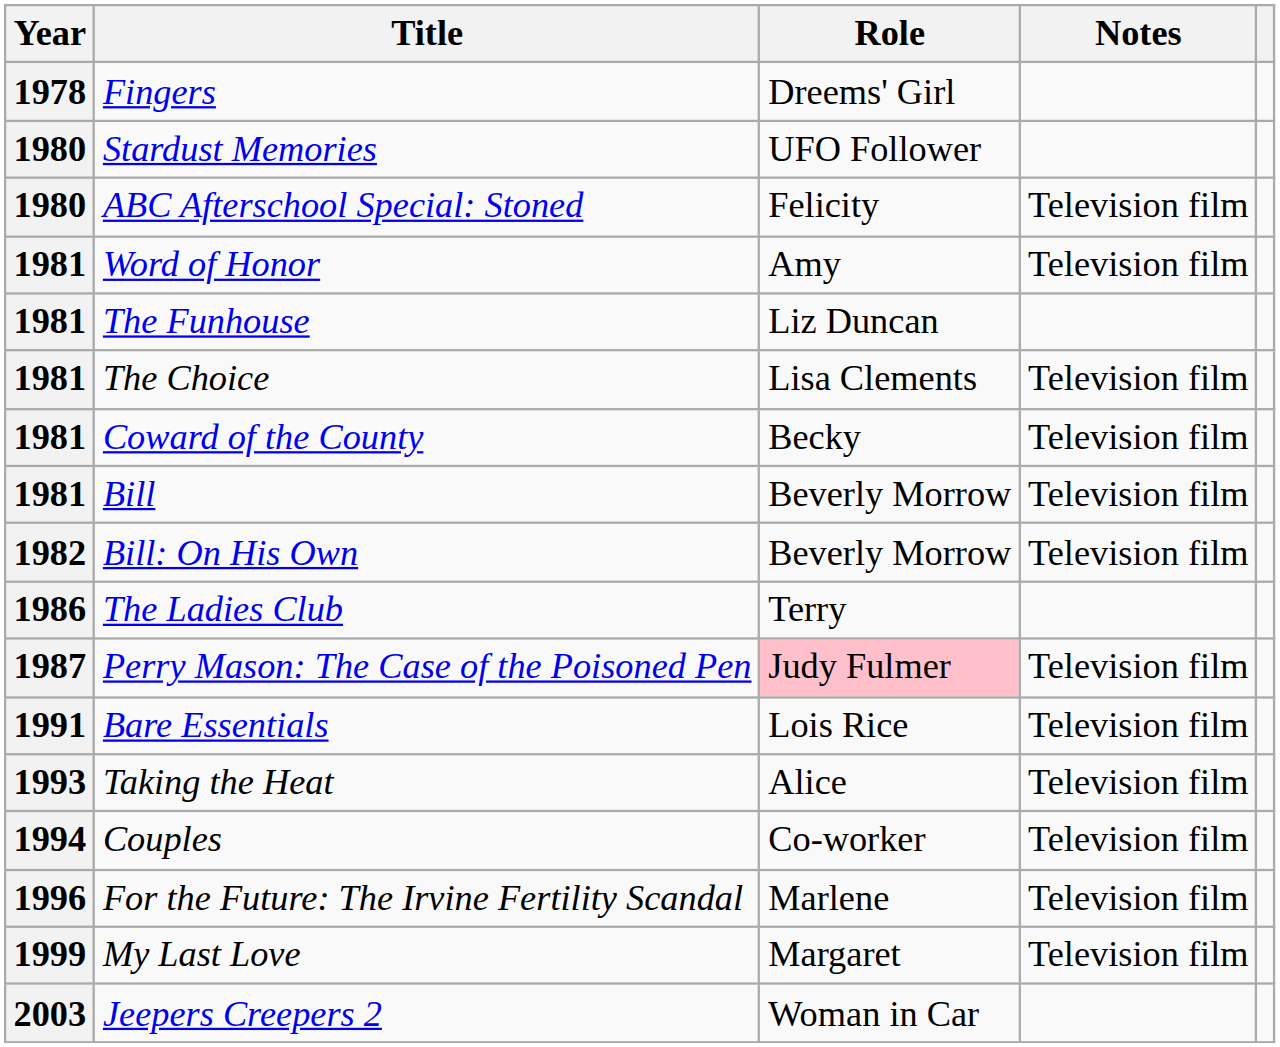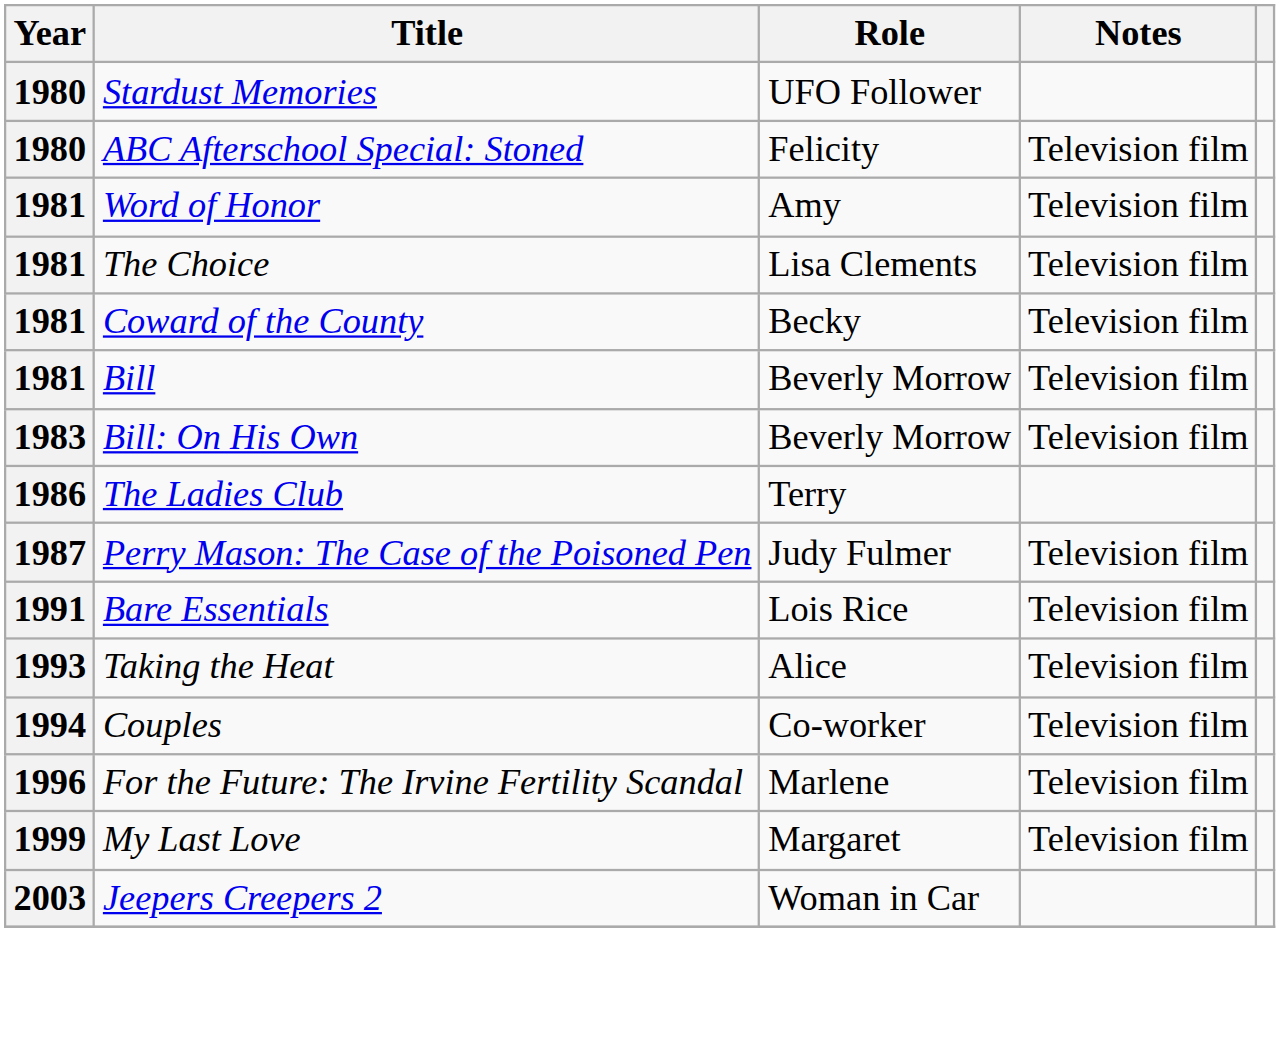- row: 1978 | Fingers | Dreems' Girl
- row: 1981 | The Funhouse | Liz Duncan
Bill: On His Own | Year: 1982 -> 1983
Perry Mason: The Case of the Poisoned Pen | Role: pink background -> no background
